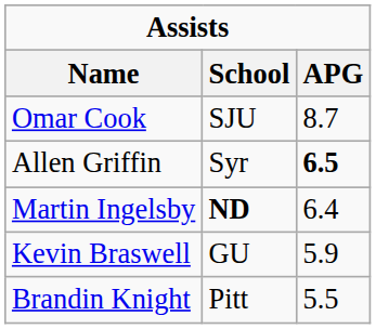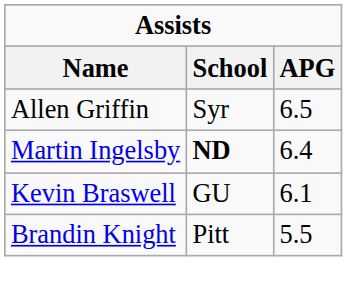- row: Omar Cook | SJU | 8.7
Allen Griffin | APG: bold -> normal
Kevin Braswell | APG: 5.9 -> 6.1
